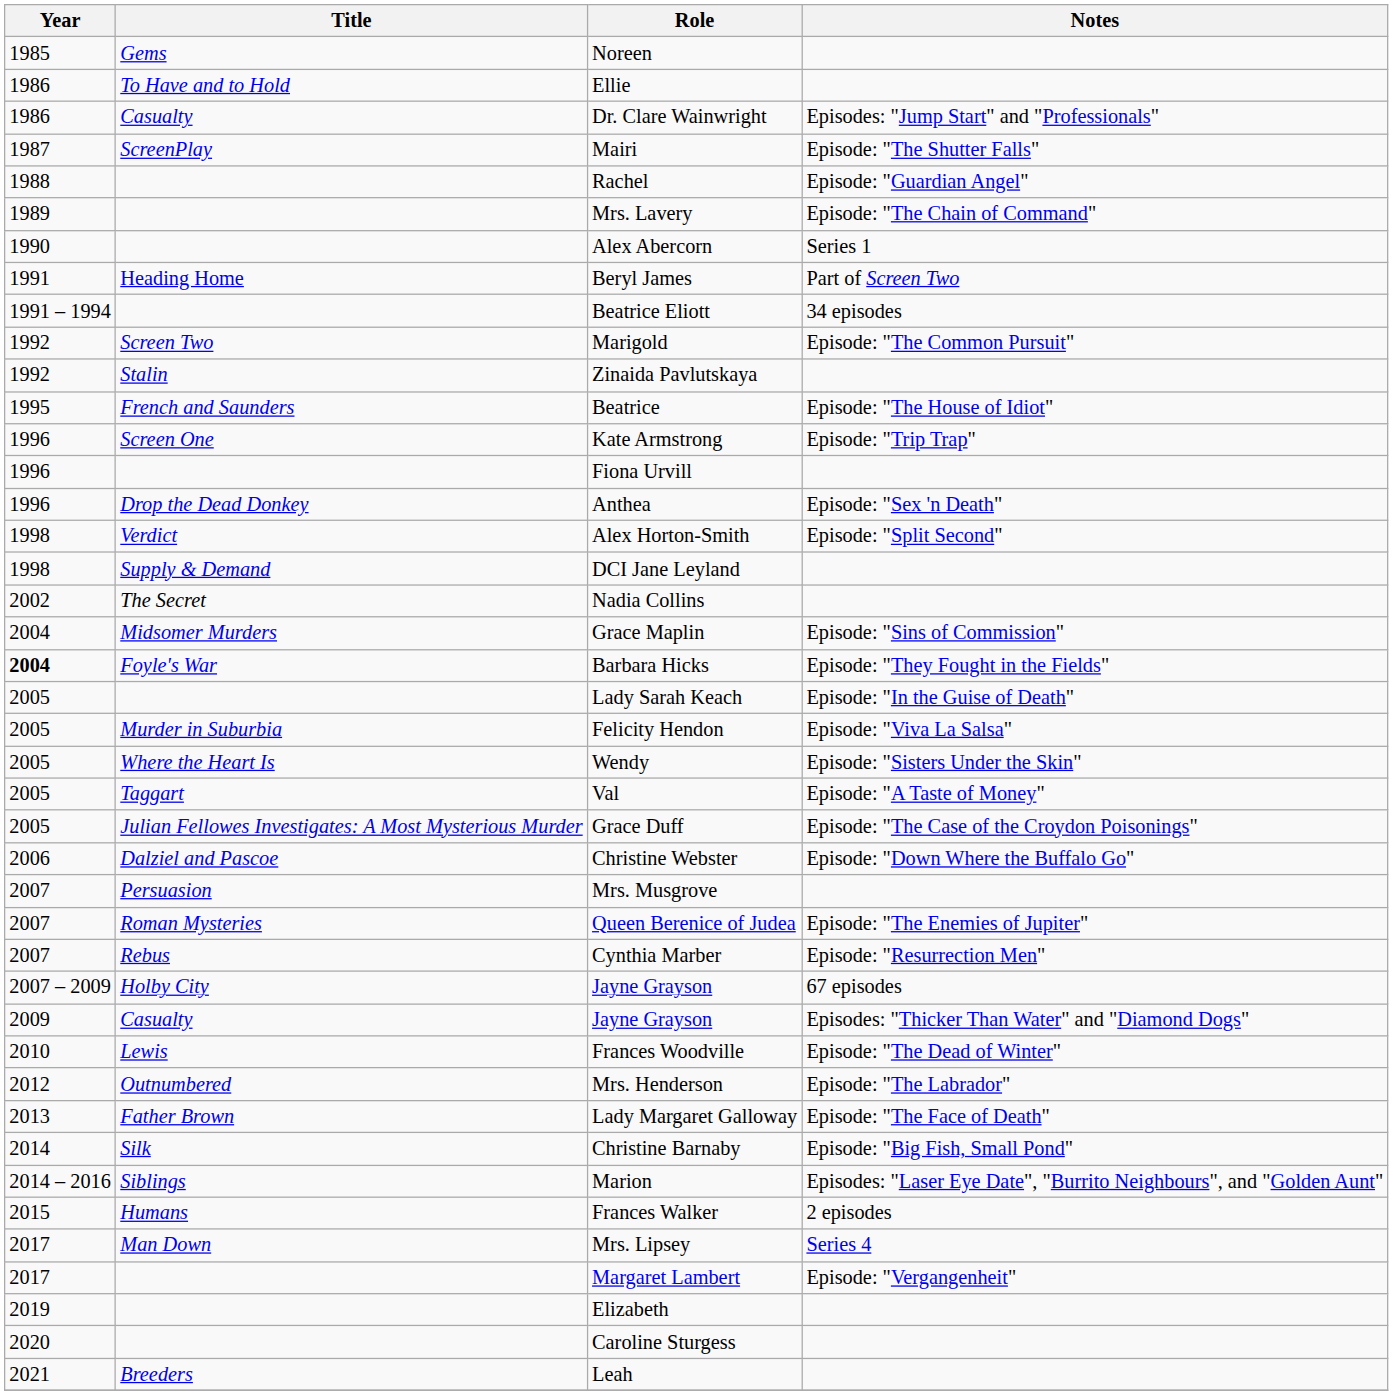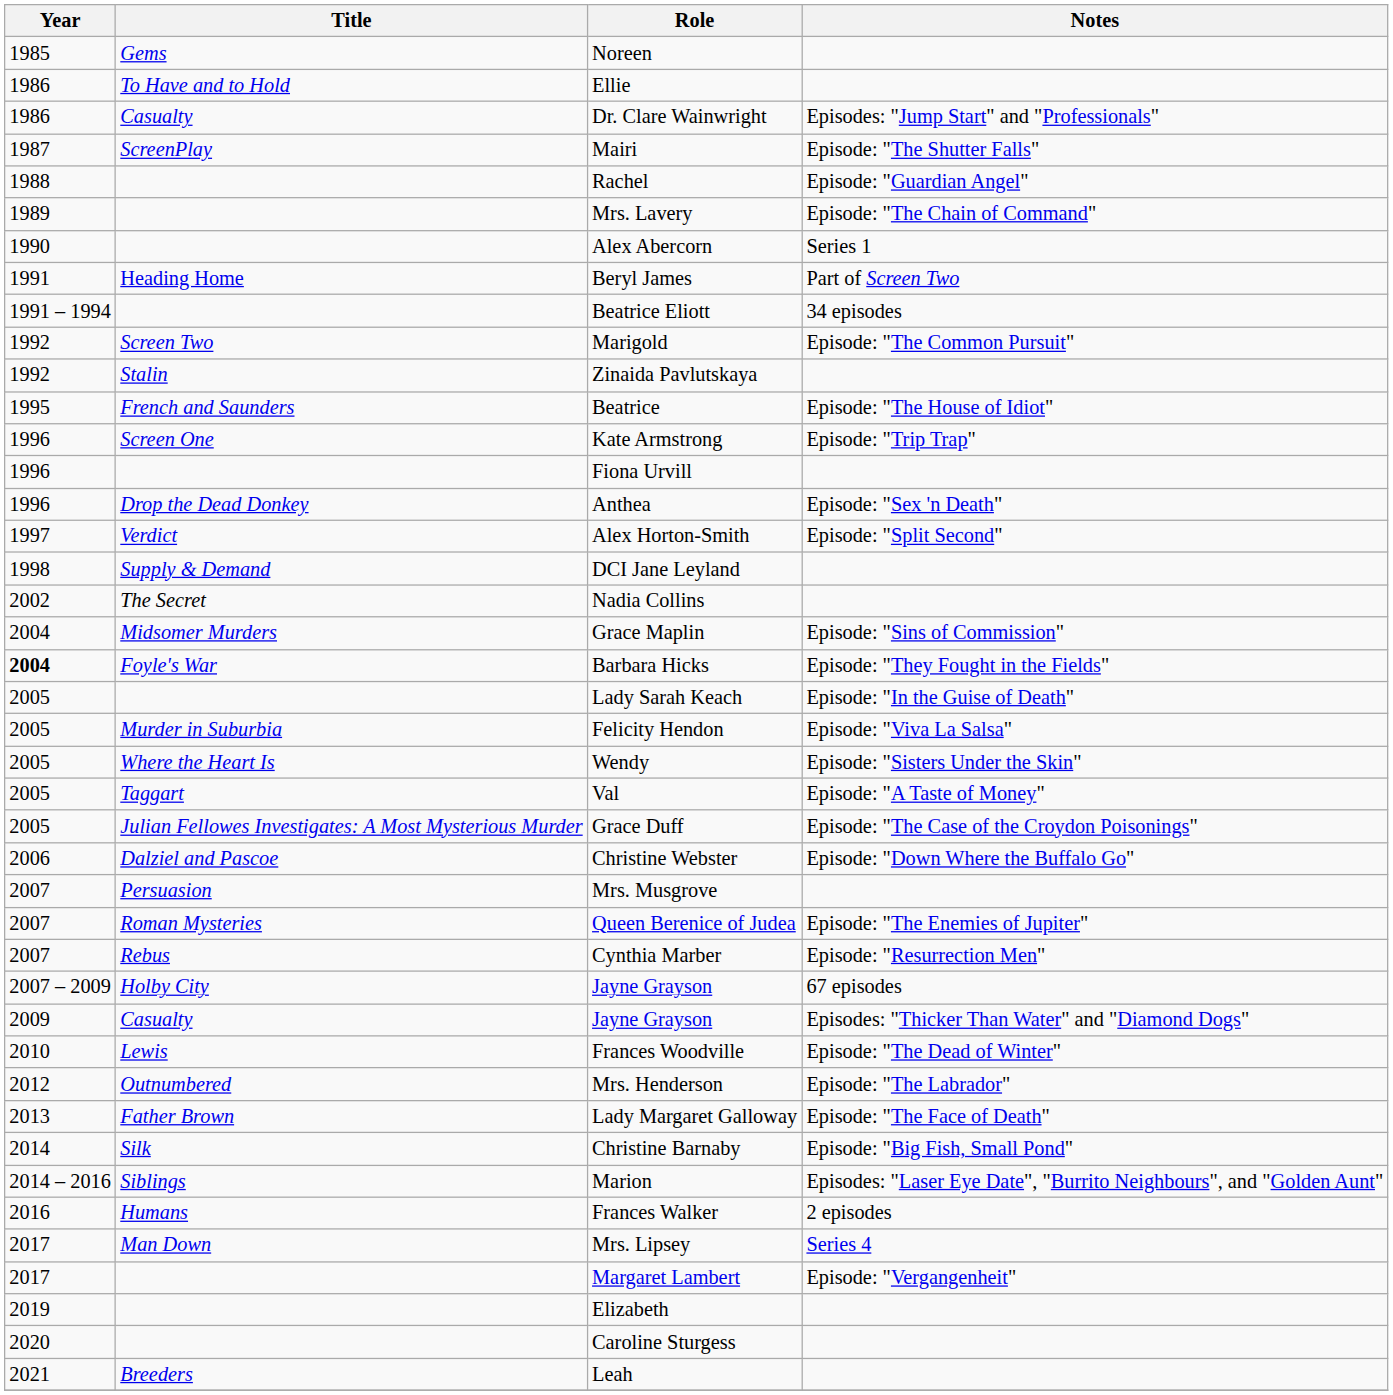Alex Horton-Smith | Year: 1998 -> 1997
Frances Walker | Year: 2015 -> 2016
